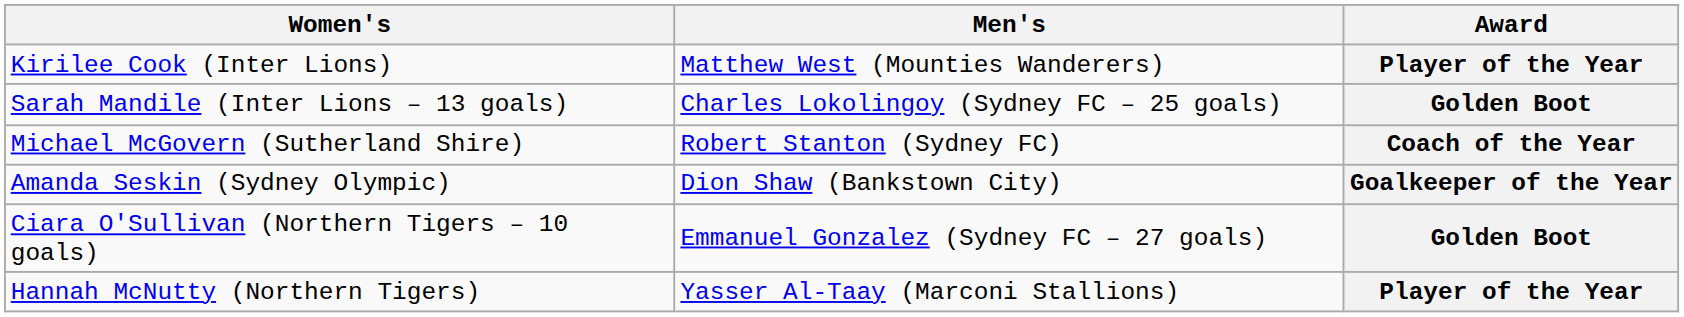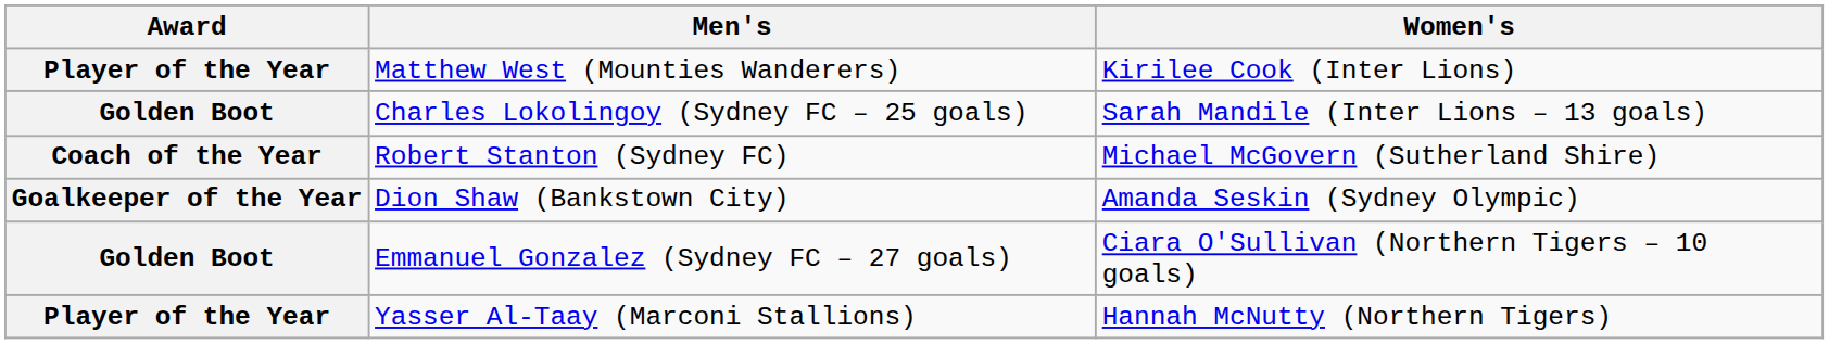columns swapped: Award <-> Women's
